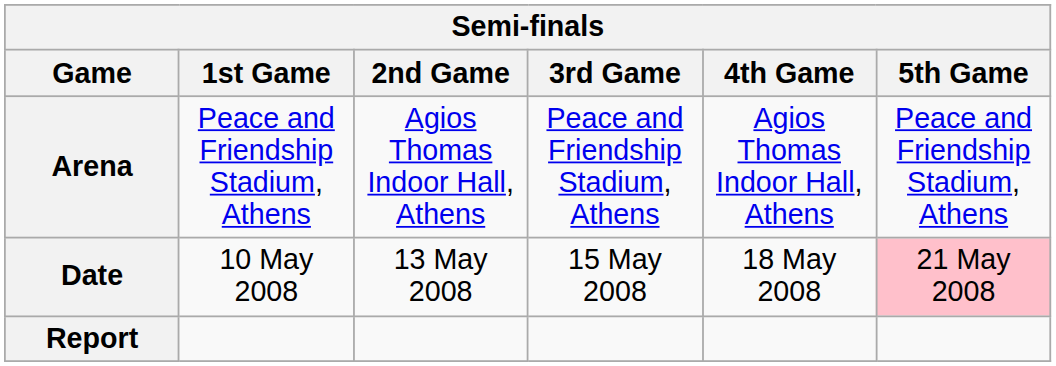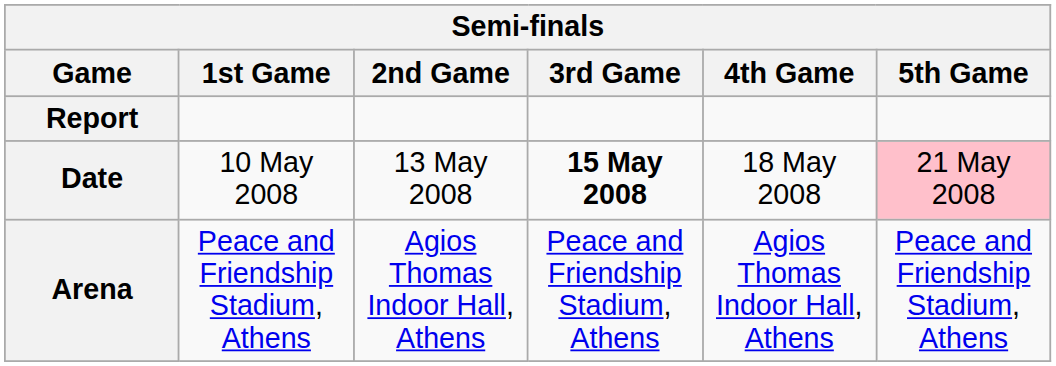rows swapped: Arena <-> Report
Date | 3rd Game: normal -> bold
